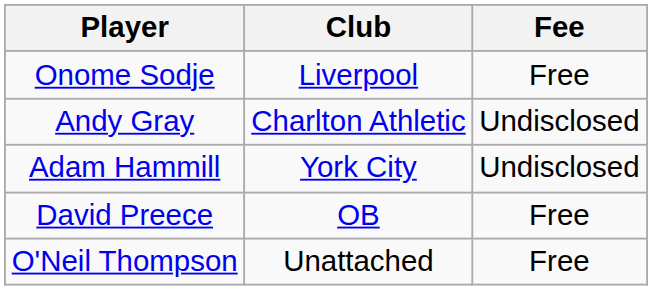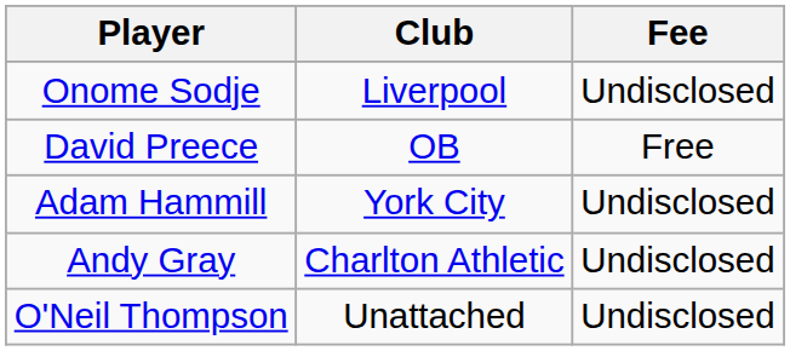Onome Sodje | Fee: Free -> Undisclosed
rows swapped: David Preece <-> Andy Gray
O'Neil Thompson | Fee: Free -> Undisclosed
